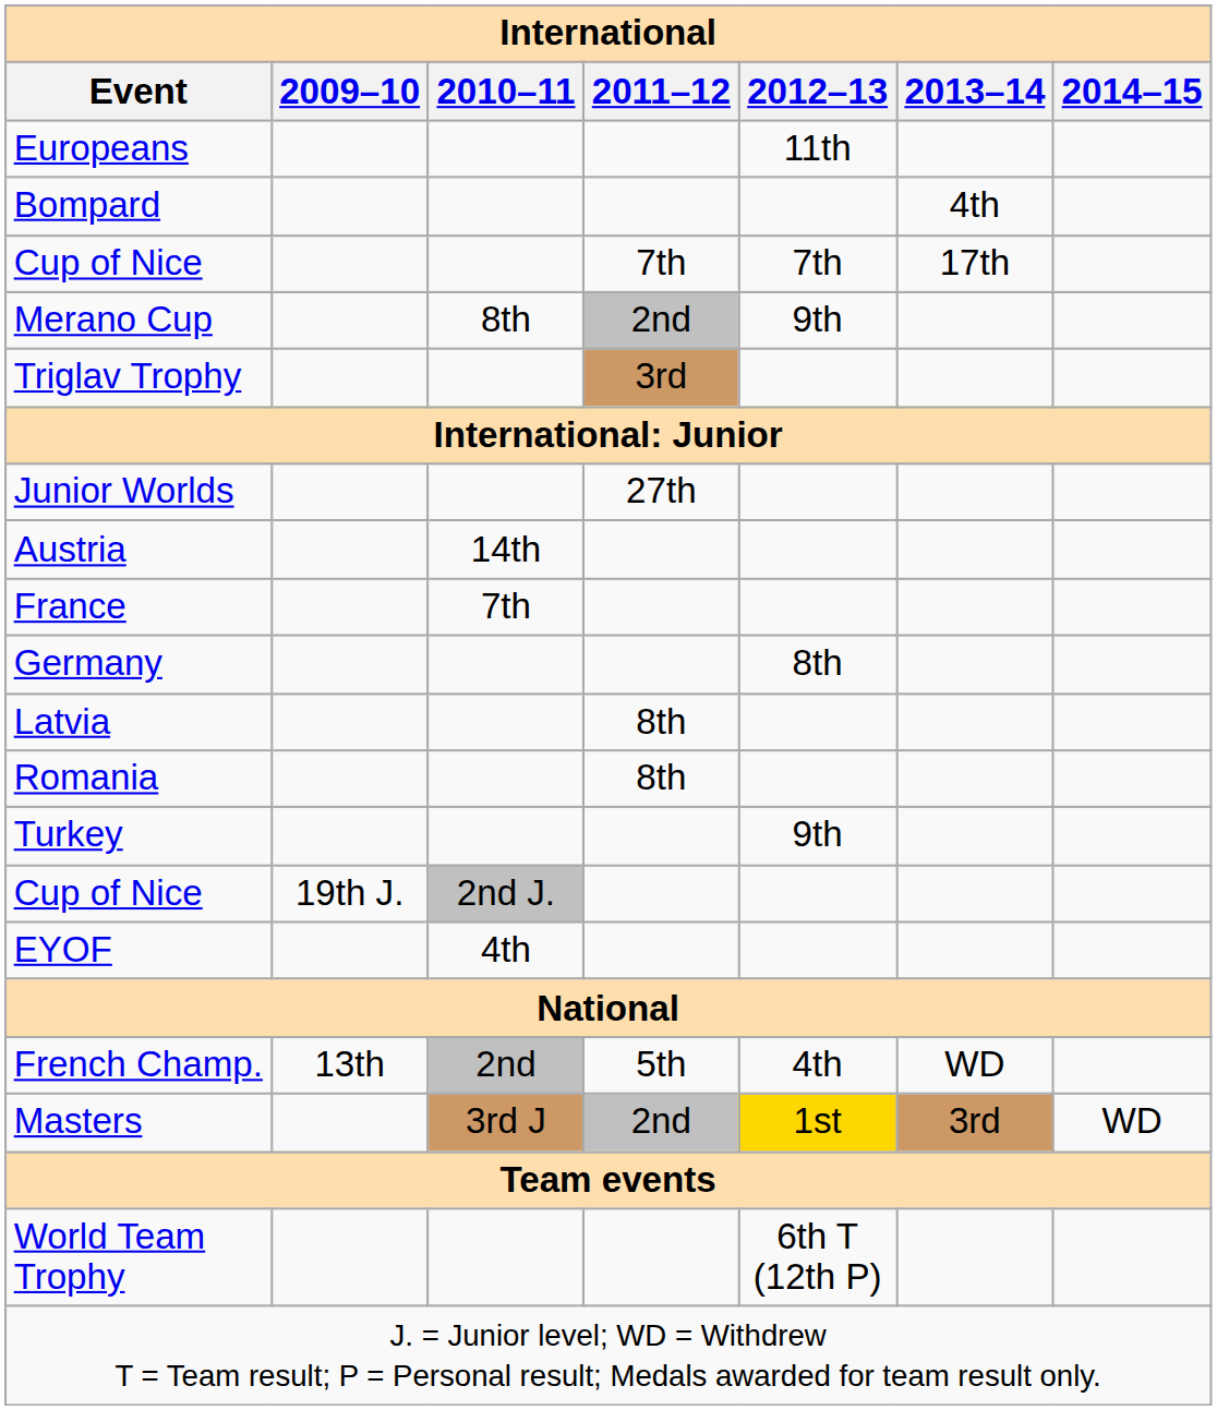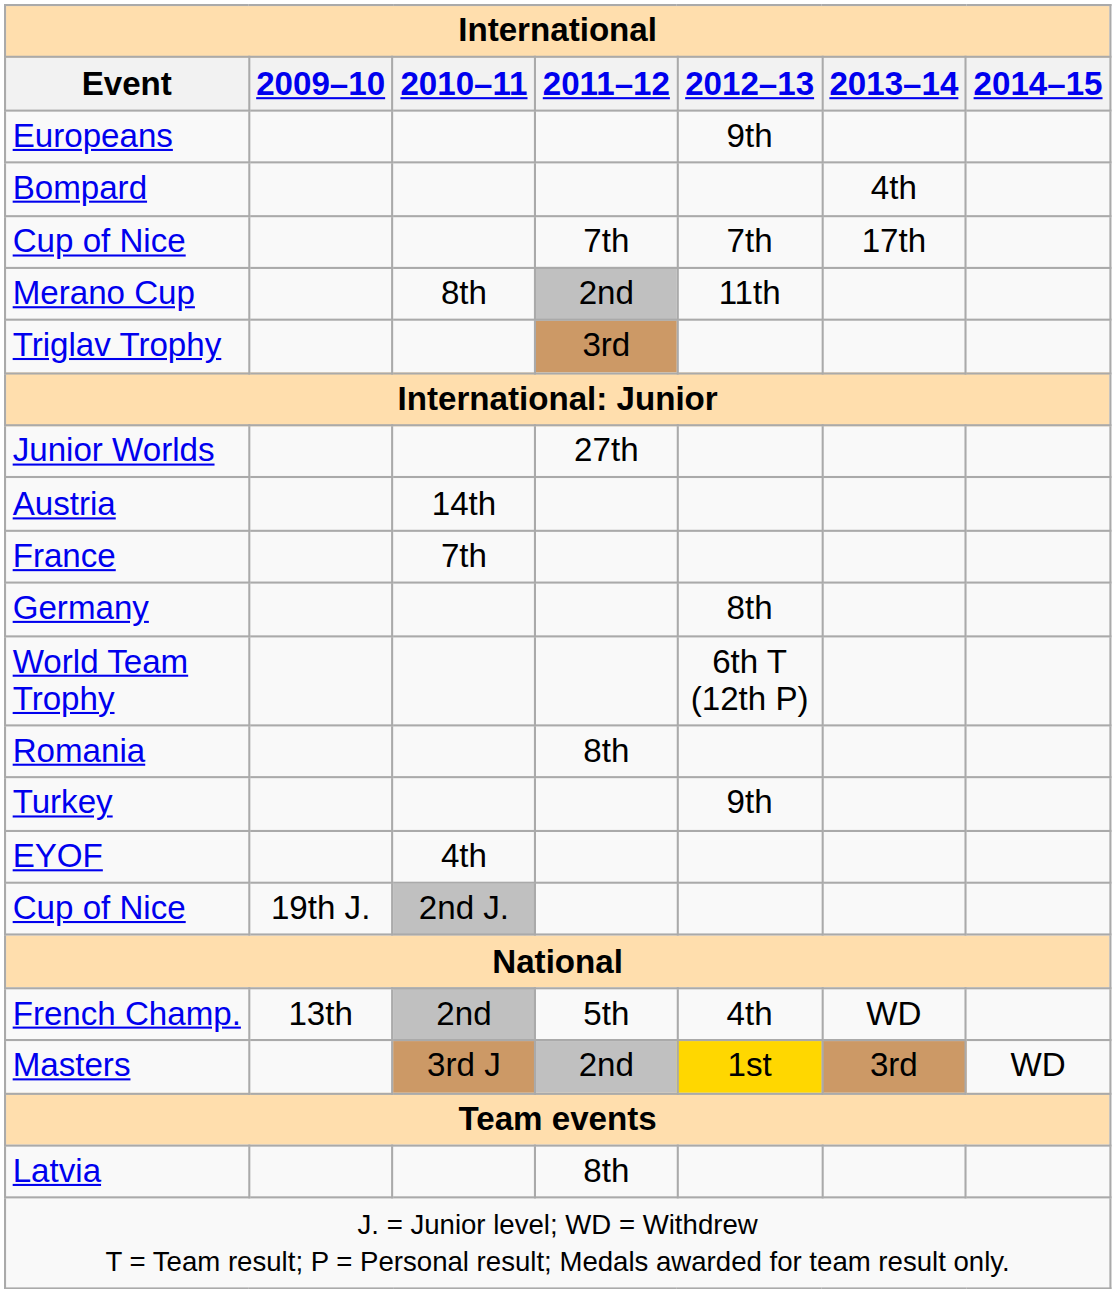Europeans | 2012–13: 11th -> 9th
Merano Cup | 2012–13: 9th -> 11th
rows swapped: Latvia <-> World Team Trophy
rows swapped: EYOF <-> Cup of Nice / 2nd J.
